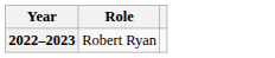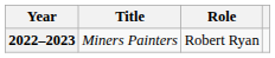+ column: Title | Miners Painters
